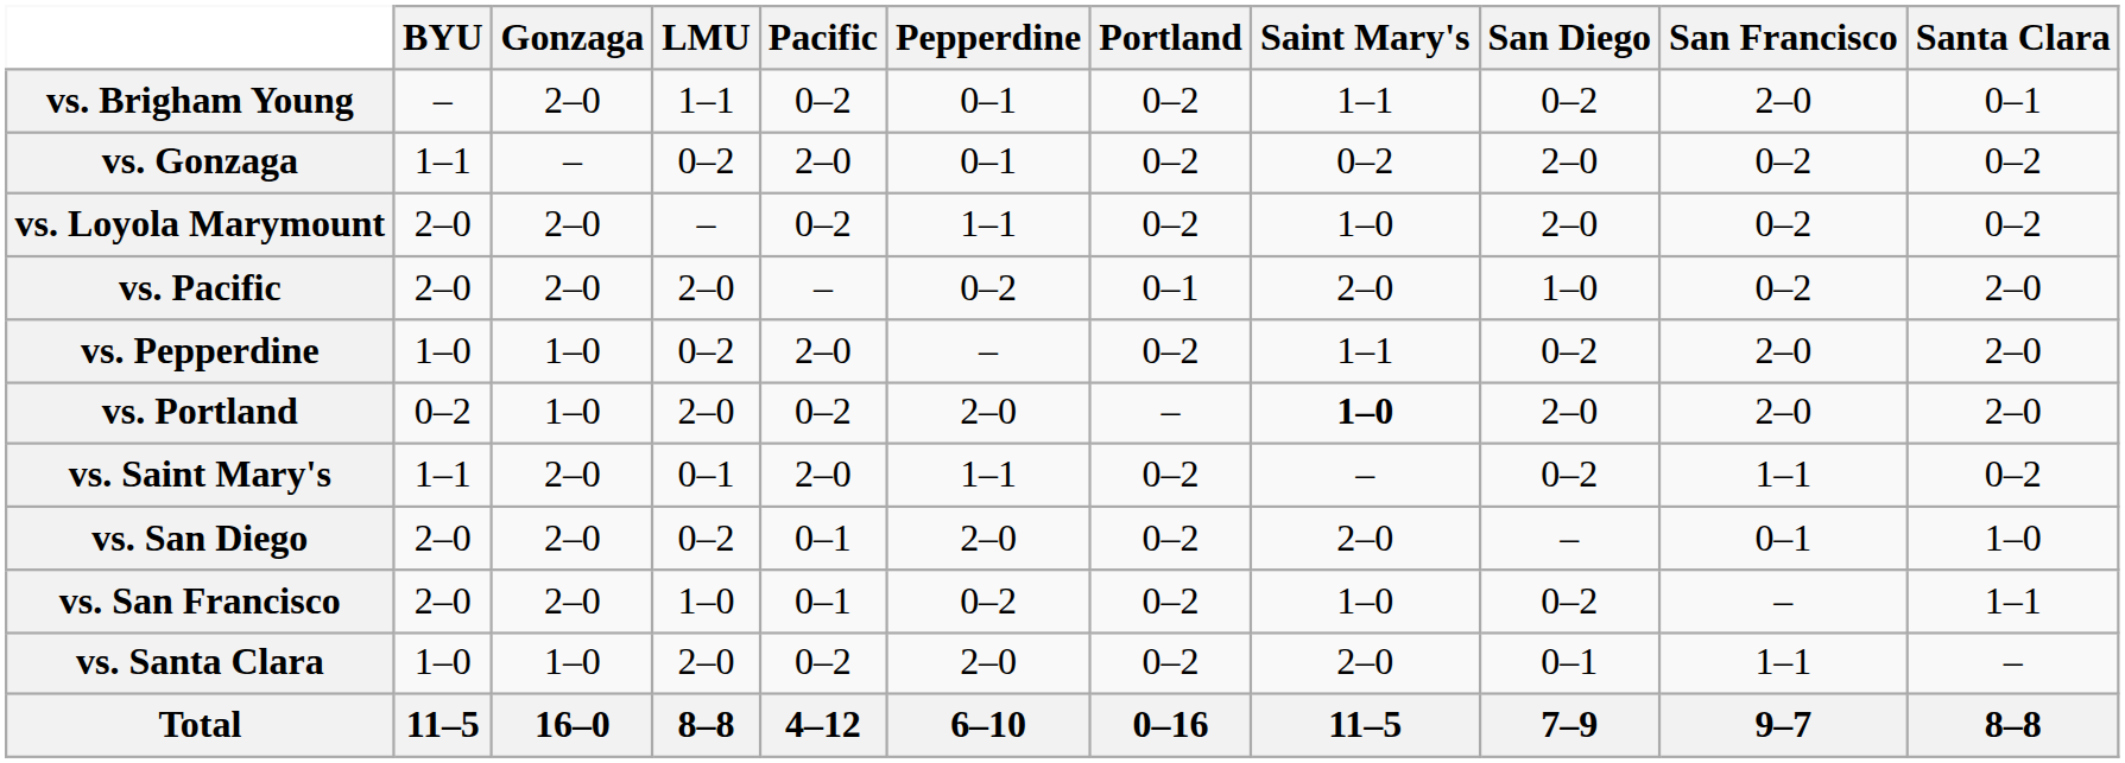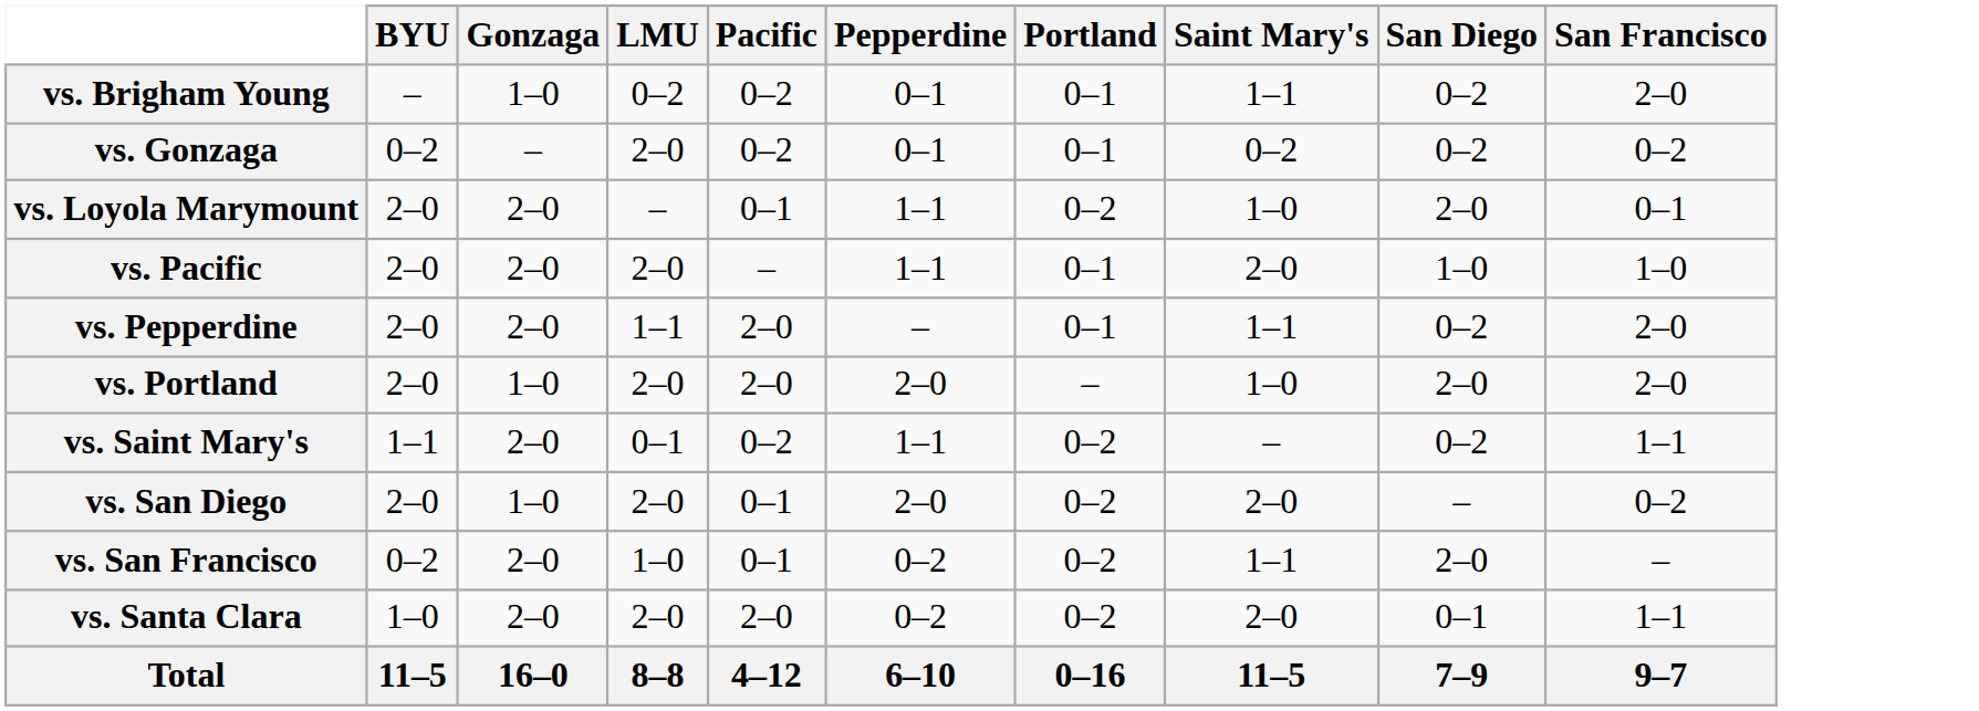- column: Santa Clara | 0–1 | 0–2 | 0–2 | 2–0 | 2–0 | 2–0 | 0–2 | 1–0 | 1–1 | – | 8–8
vs. Brigham Young | Gonzaga: 2–0 -> 1–0
vs. Brigham Young | LMU: 1–1 -> 0–2
vs. Brigham Young | Portland: 0–2 -> 0–1
vs. Gonzaga | BYU: 1–1 -> 0–2
vs. Gonzaga | LMU: 0–2 -> 2–0
vs. Gonzaga | Pacific: 2–0 -> 0–2
vs. Gonzaga | Portland: 0–2 -> 0–1
vs. Gonzaga | San Diego: 2–0 -> 0–2
vs. Loyola Marymount | Pacific: 0–2 -> 0–1
vs. Loyola Marymount | San Francisco: 0–2 -> 0–1
vs. Pacific | Pepperdine: 0–2 -> 1–1
vs. Pacific | San Francisco: 0–2 -> 1–0
vs. Pepperdine | BYU: 1–0 -> 2–0
vs. Pepperdine | Gonzaga: 1–0 -> 2–0
vs. Pepperdine | LMU: 0–2 -> 1–1
vs. Pepperdine | Portland: 0–2 -> 0–1
vs. Portland | BYU: 0–2 -> 2–0
vs. Portland | Pacific: 0–2 -> 2–0
vs. Portland | Saint Mary's: bold -> normal
vs. Saint Mary's | Pacific: 2–0 -> 0–2
vs. San Diego | Gonzaga: 2–0 -> 1–0
vs. San Diego | LMU: 0–2 -> 2–0
vs. San Diego | San Francisco: 0–1 -> 0–2
vs. San Francisco | BYU: 2–0 -> 0–2
vs. San Francisco | Saint Mary's: 1–0 -> 1–1
vs. San Francisco | San Diego: 0–2 -> 2–0
vs. Santa Clara | Gonzaga: 1–0 -> 2–0
vs. Santa Clara | Pacific: 0–2 -> 2–0
vs. Santa Clara | Pepperdine: 2–0 -> 0–2
